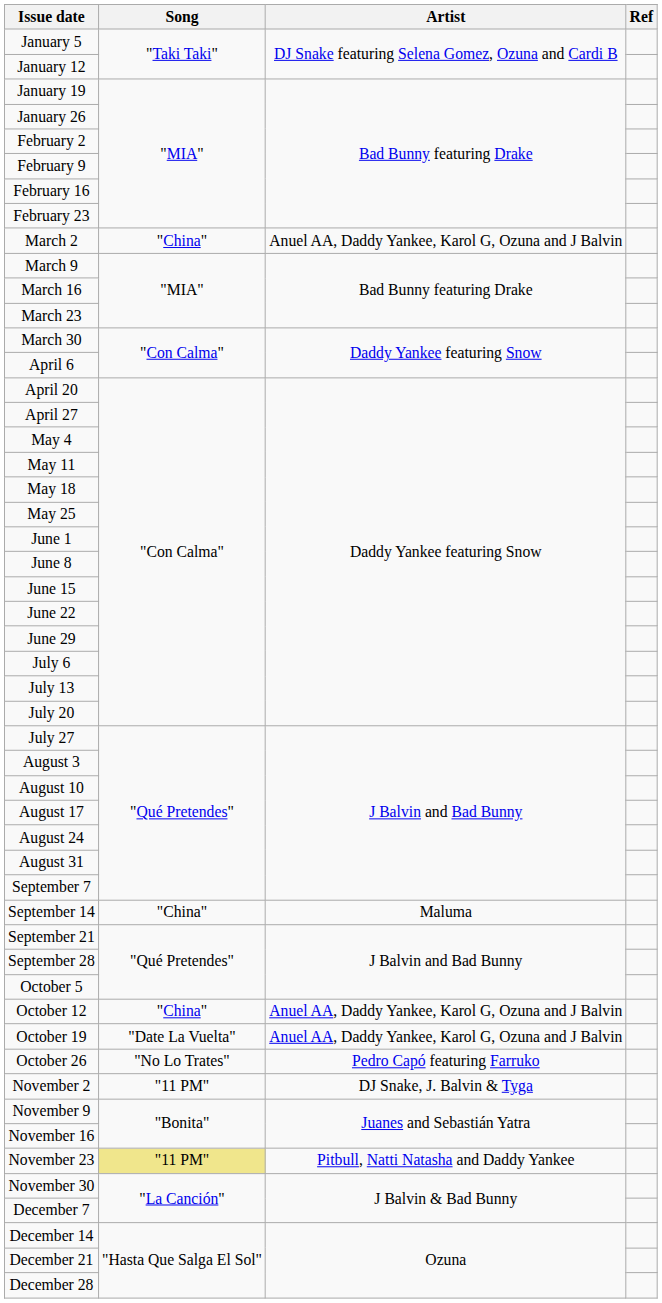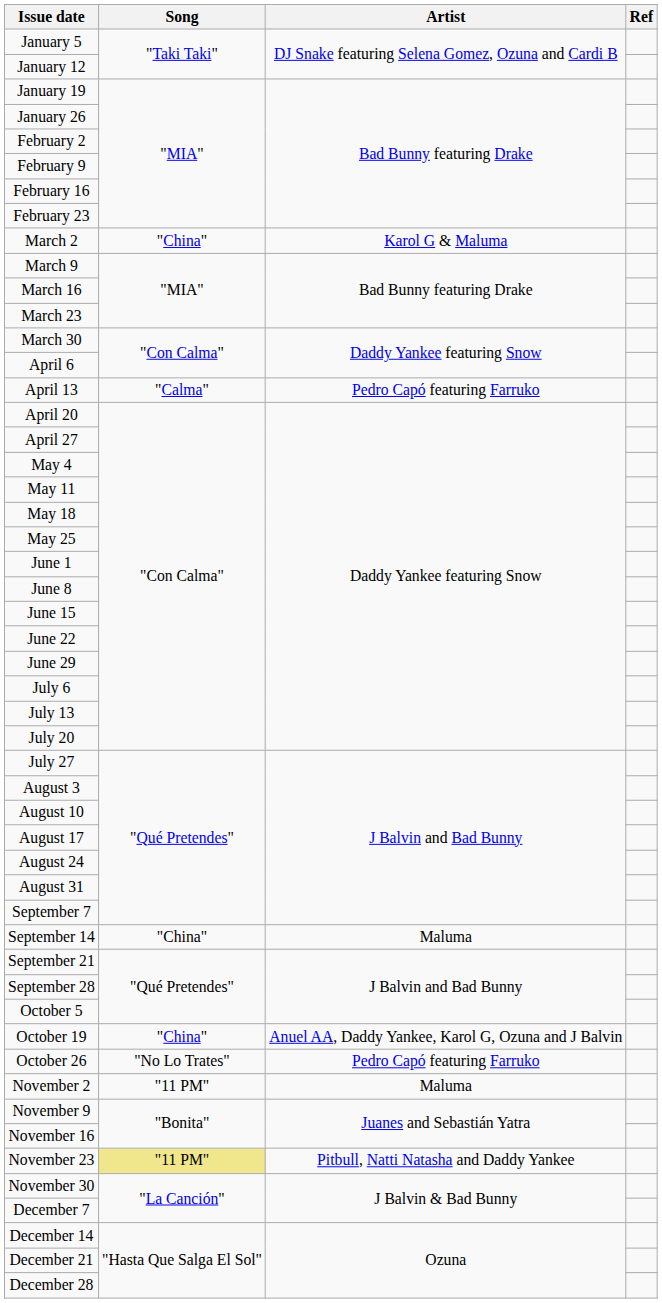March 2 | Artist: Anuel AA, Daddy Yankee, Karol G, Ozuna and J Balvin -> Karol G & Maluma
+ row: April 13 | "Calma" | Pedro Capó featuring Farruko
- row: October 12 | "China" | Anuel AA, Daddy Yankee, Karol G, Ozuna and J Balvin
October 19 | Song: "Date La Vuelta" -> "China"
November 2 | Artist: DJ Snake, J. Balvin & Tyga -> Maluma
